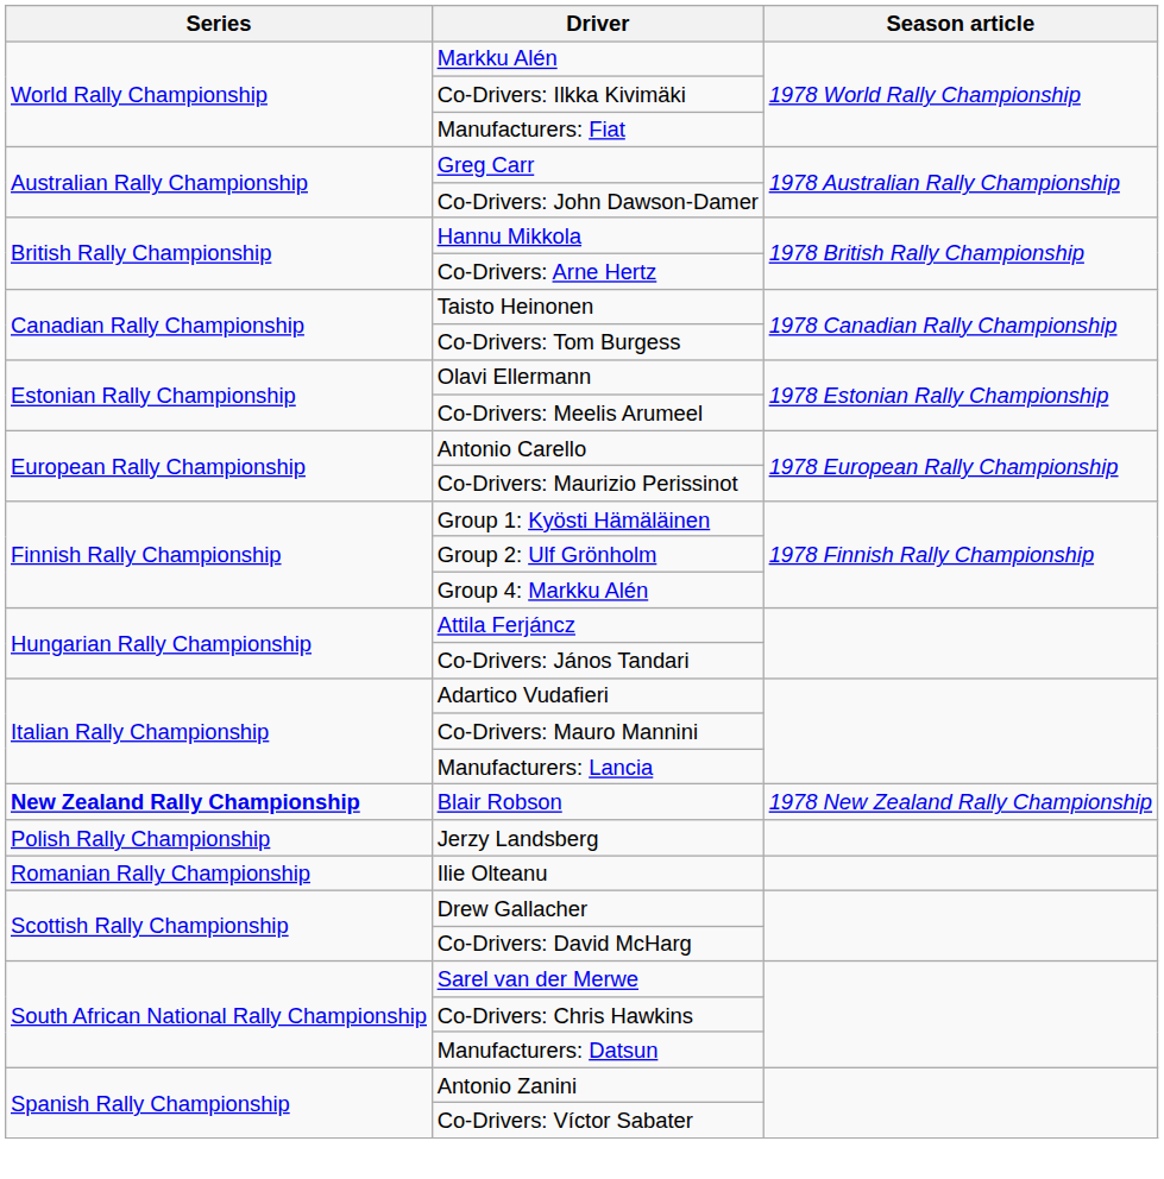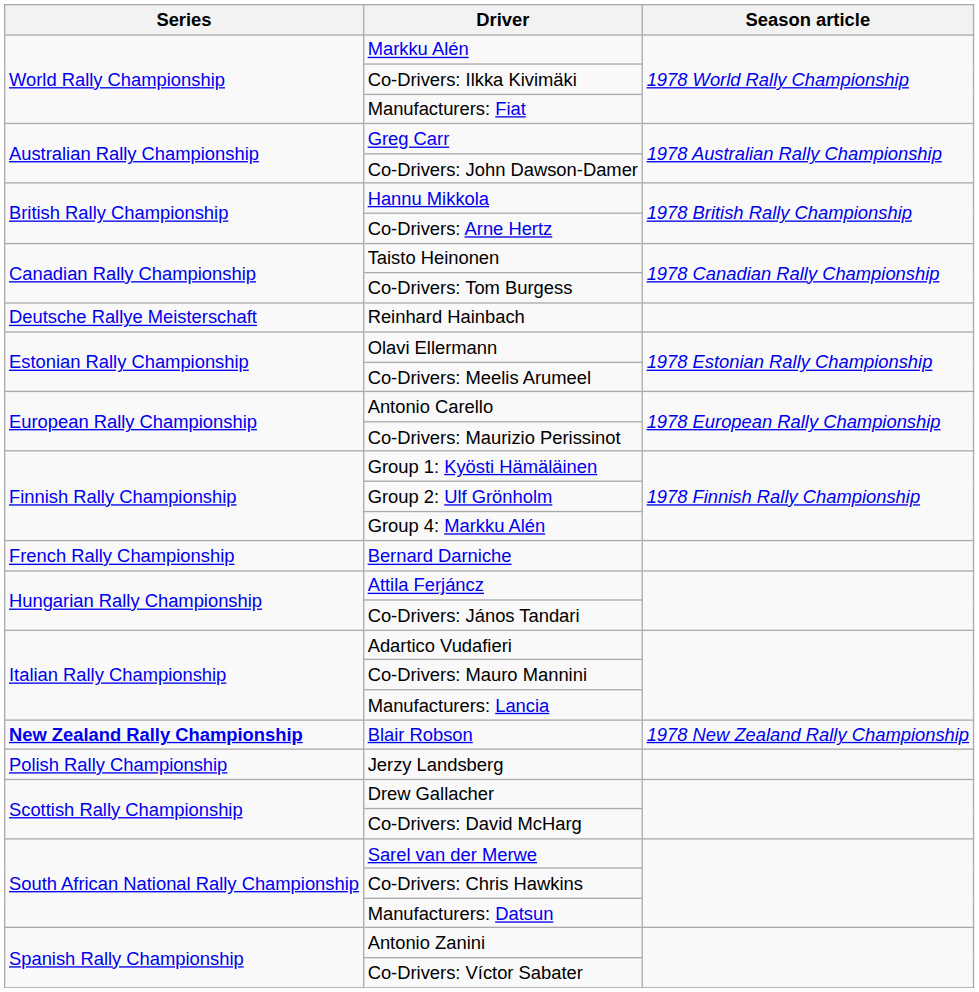+ row: Deutsche Rallye Meisterschaft | Reinhard Hainbach
+ row: French Rally Championship | Bernard Darniche
- row: Romanian Rally Championship | Ilie Olteanu
